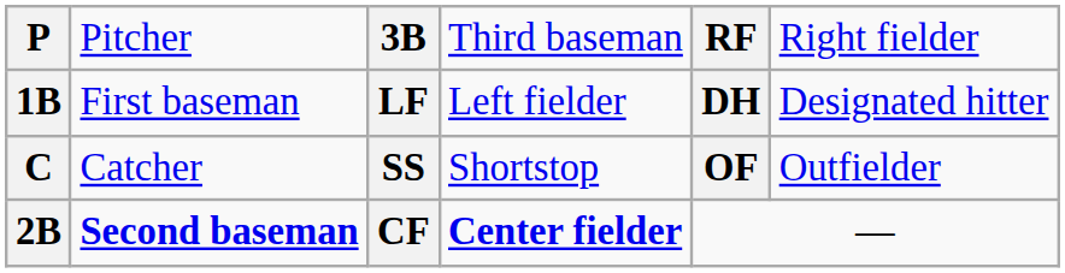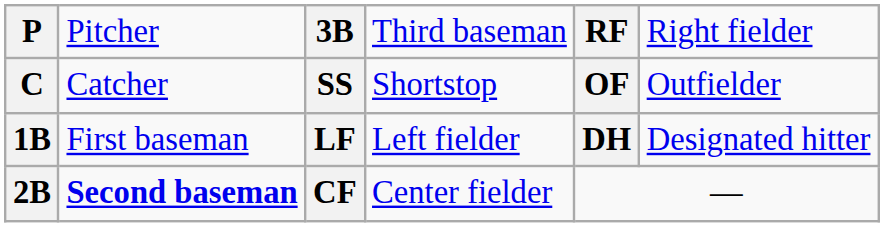rows swapped: SS <-> LF
CF | column 4: bold -> normal
